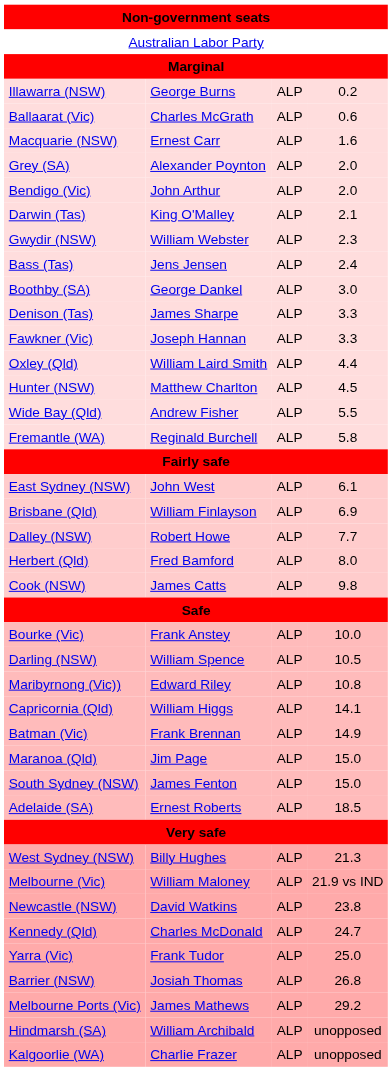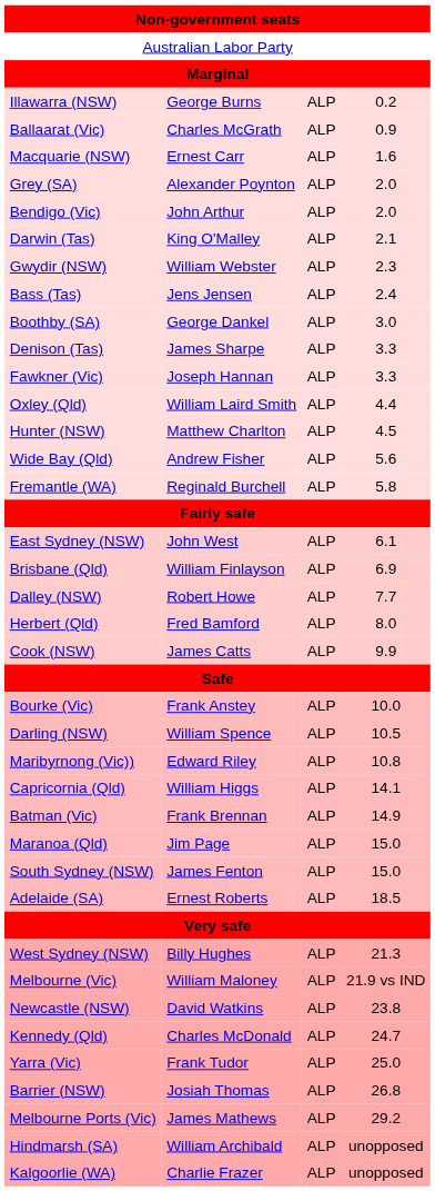Ballaarat (Vic) | column 4: 0.6 -> 0.9
Wide Bay (Qld) | column 4: 5.5 -> 5.6
Cook (NSW) | column 4: 9.8 -> 9.9
